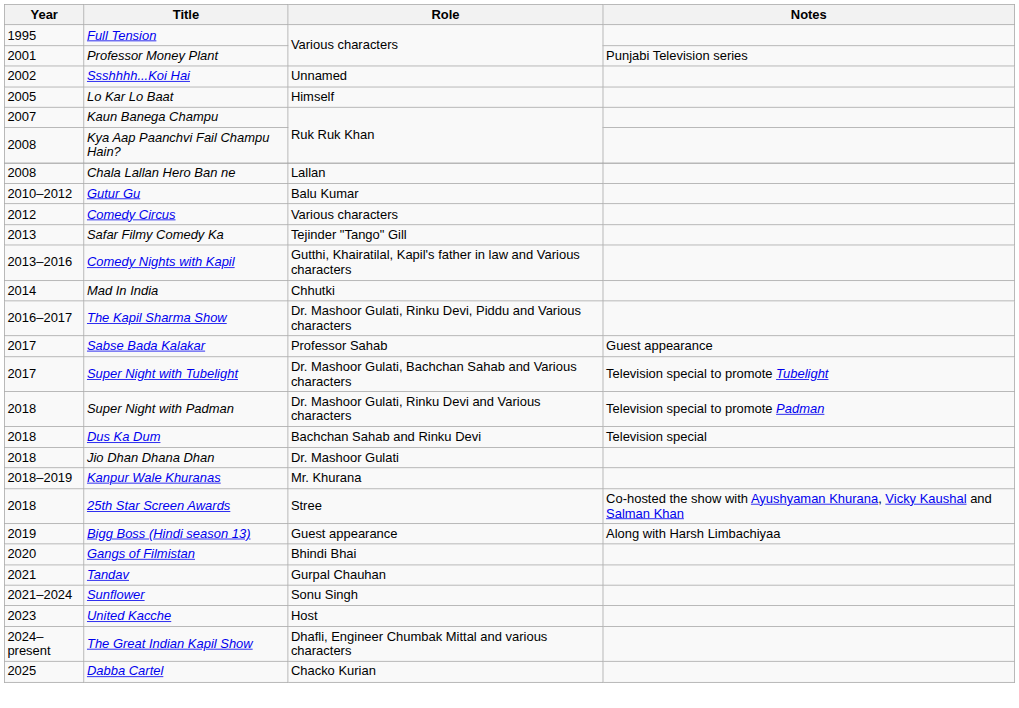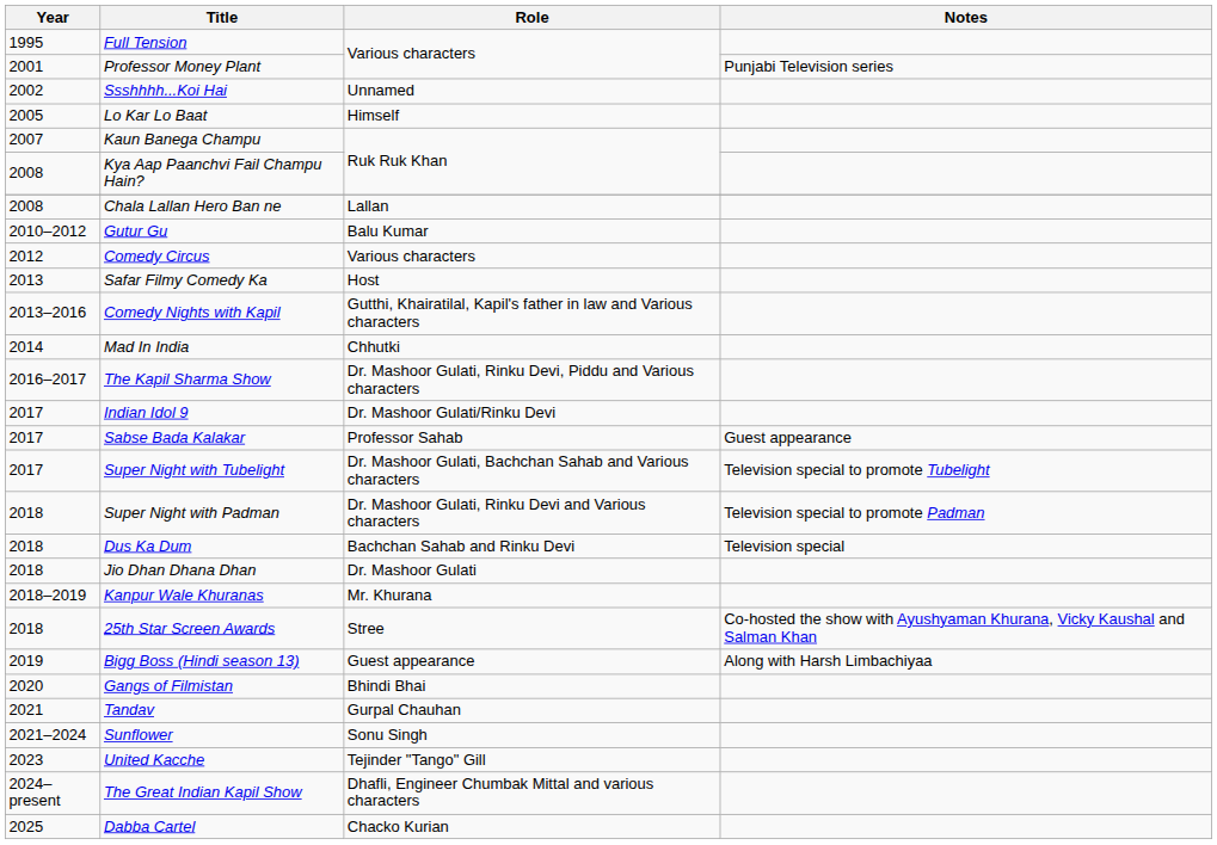Safar Filmy Comedy Ka | Role: Tejinder "Tango" Gill -> Host
+ row: 2017 | Indian Idol 9 | Dr. Mashoor Gulati/Rinku Devi
United Kacche | Role: Host -> Tejinder "Tango" Gill
